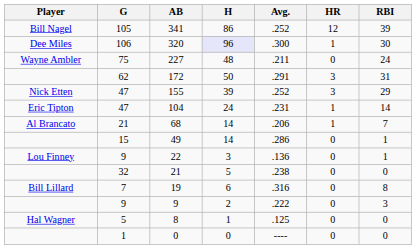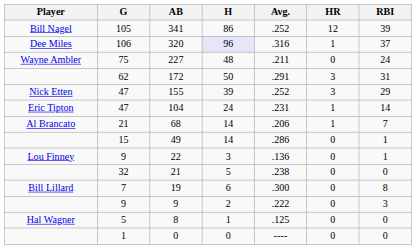320 | Avg.: .300 -> .316
320 | RBI: 30 -> 37
19 | Avg.: .316 -> .300
